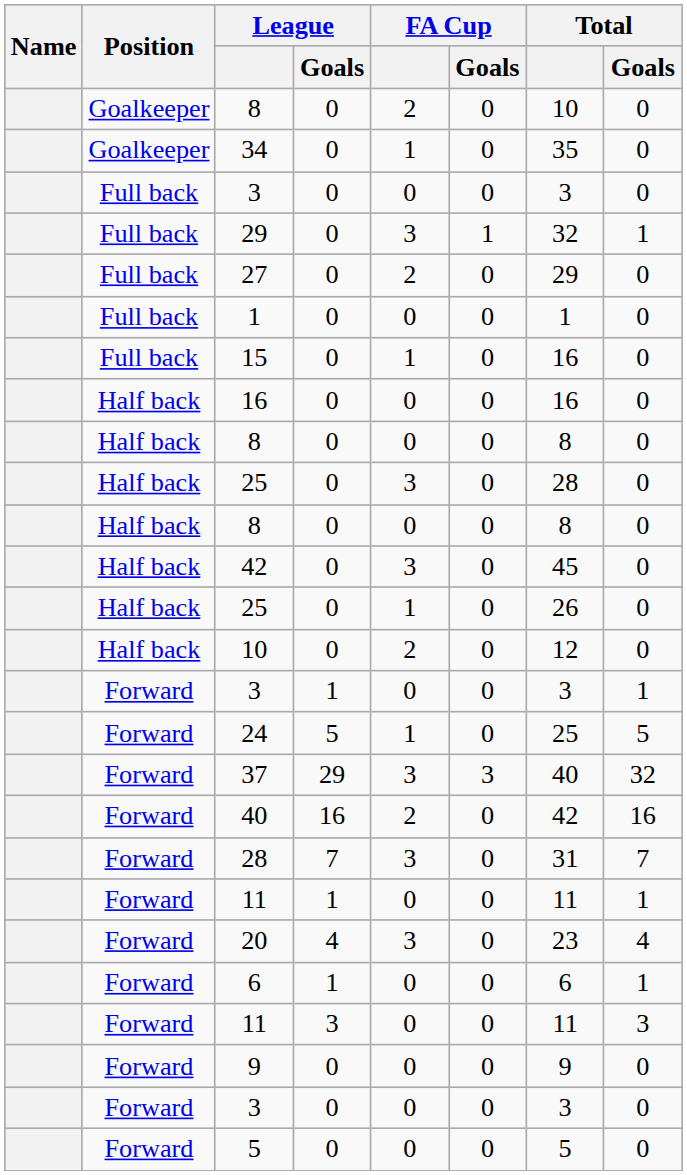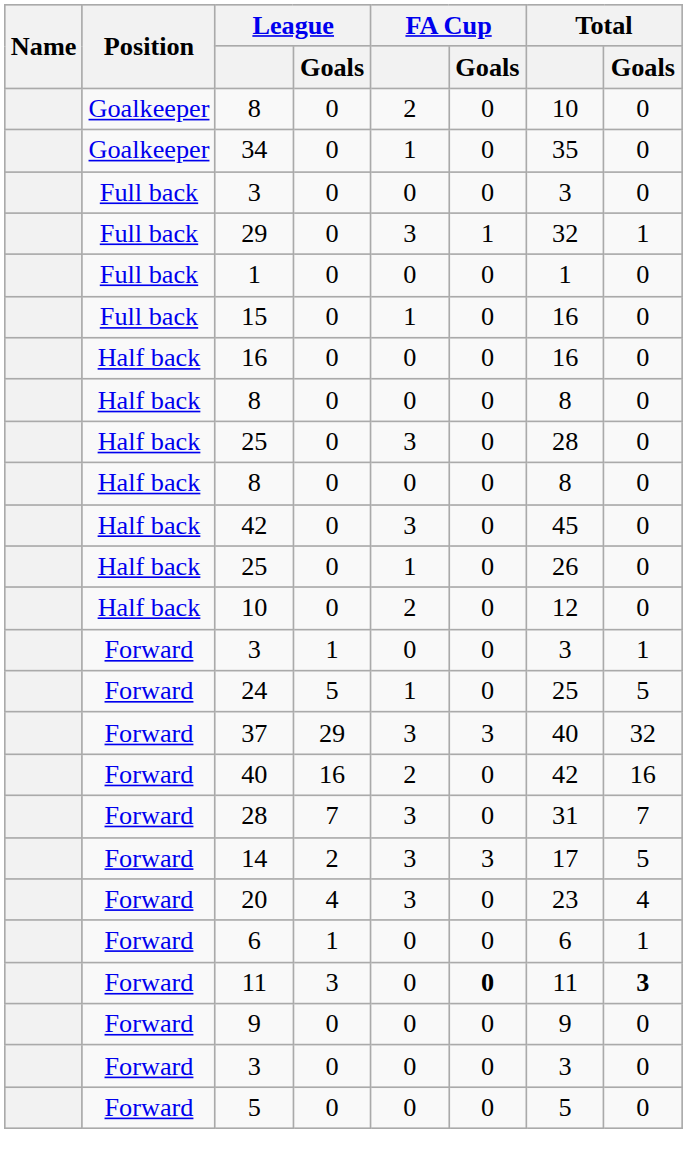- row: Full back | 27 | 0 | 2 | 0 | 29 | 0
- row: Forward | 11 | 1 | 0 | 0 | 11 | 1
+ row: Forward | 14 | 2 | 3 | 3 | 17 | 5
11 / 3 | FA Cup / Goals: normal -> bold
11 / 3 | Total / Goals: normal -> bold
